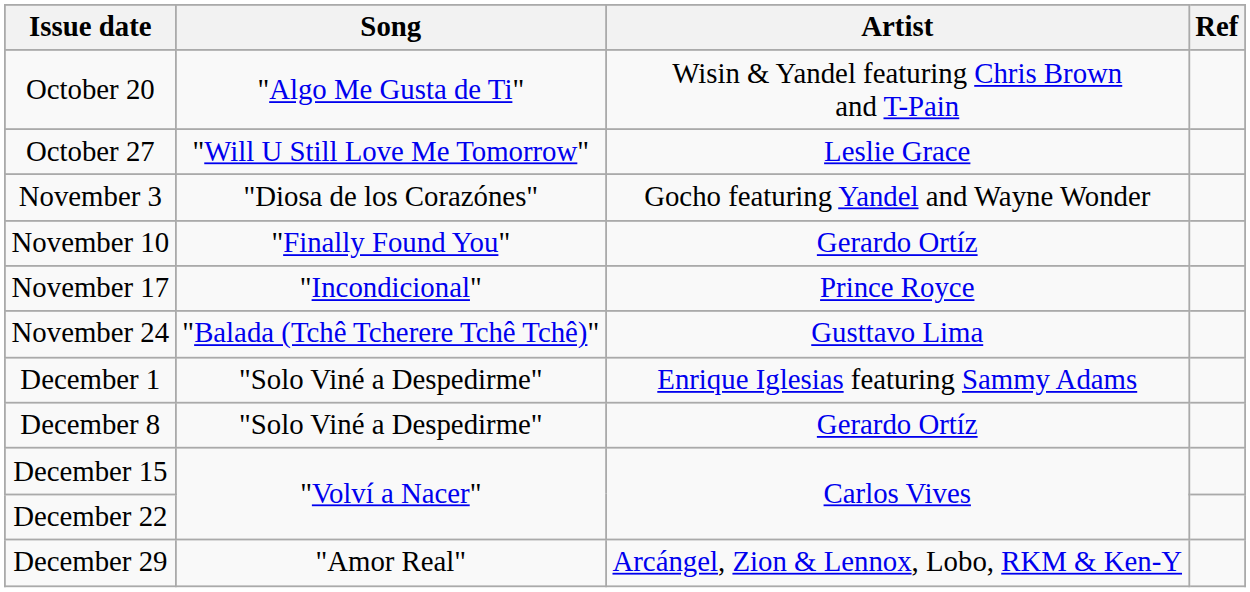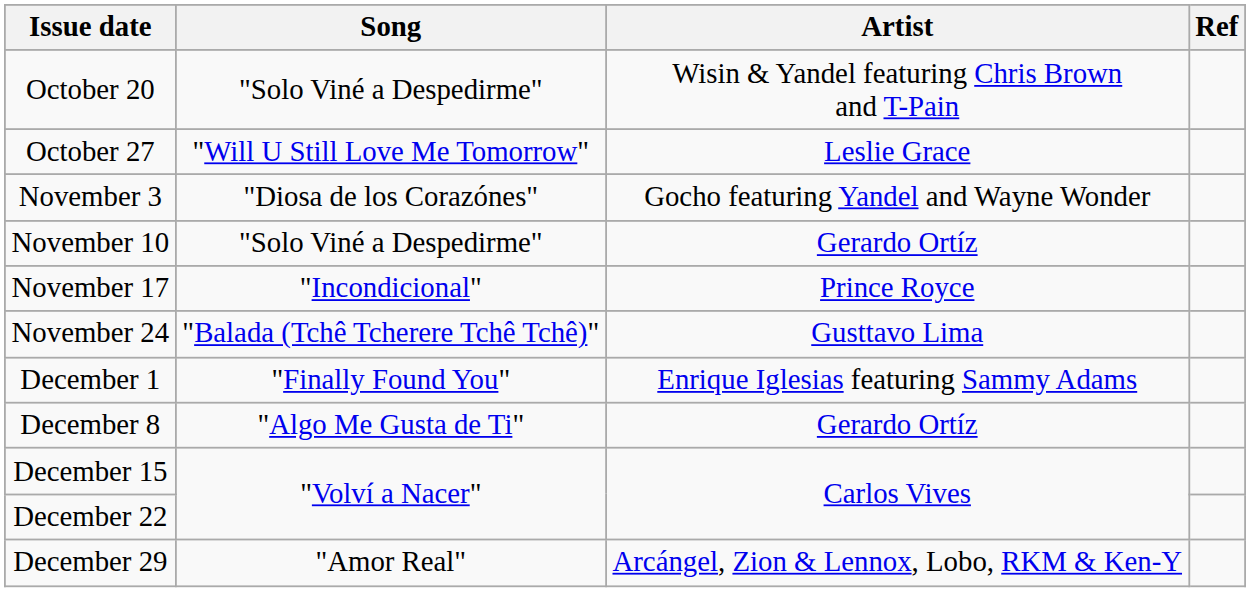October 20 | Song: "Algo Me Gusta de Ti" -> "Solo Viné a Despedirme"
November 10 | Song: "Finally Found You" -> "Solo Viné a Despedirme"
December 1 | Song: "Solo Viné a Despedirme" -> "Finally Found You"
December 8 | Song: "Solo Viné a Despedirme" -> "Algo Me Gusta de Ti"
